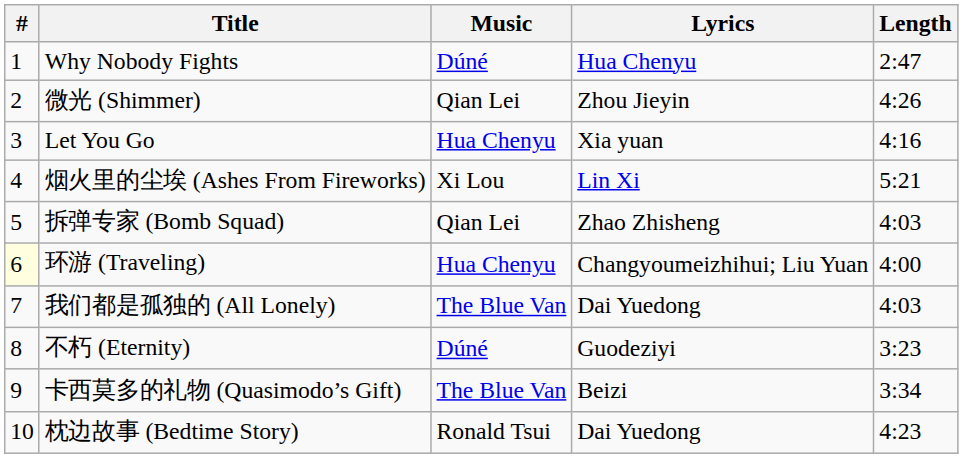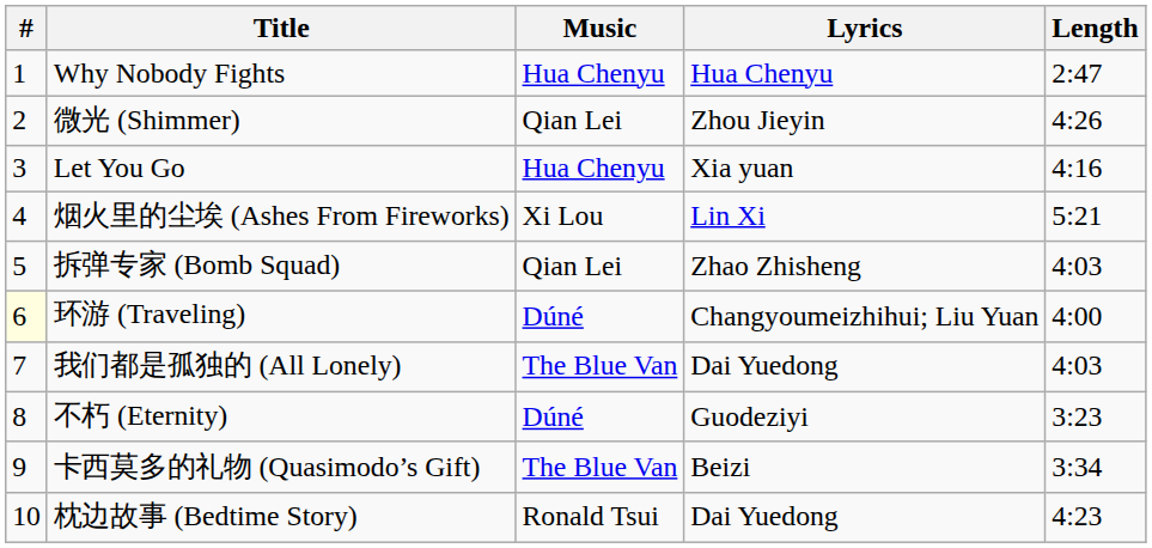Why Nobody Fights | Music: Dúné -> Hua Chenyu
环游 (Traveling) | Music: Hua Chenyu -> Dúné
